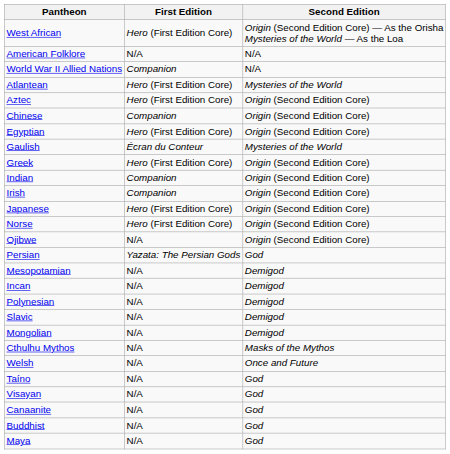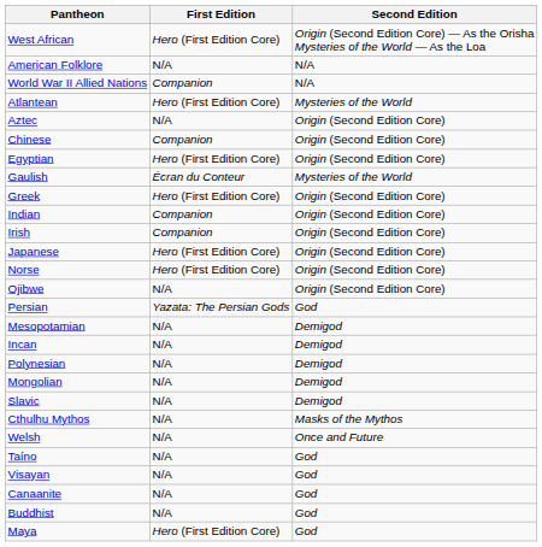Aztec | First Edition: Hero (First Edition Core) -> N/A
rows swapped: Mongolian <-> Slavic
Maya | First Edition: N/A -> Hero (First Edition Core)
